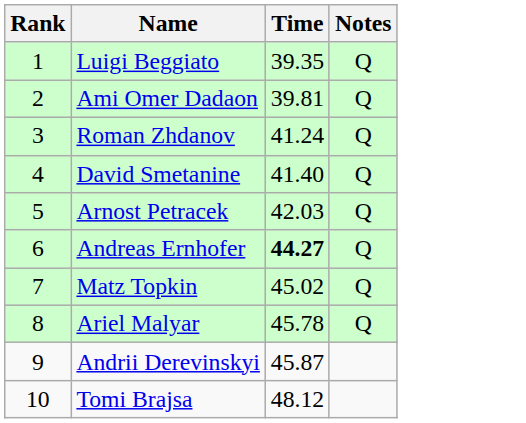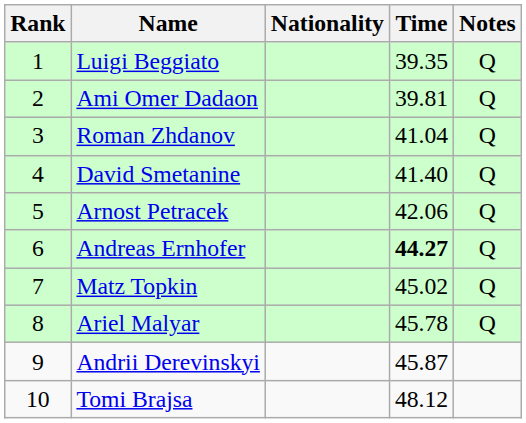+ column: Nationality
Roman Zhdanov | Time: 41.24 -> 41.04
Arnost Petracek | Time: 42.03 -> 42.06
